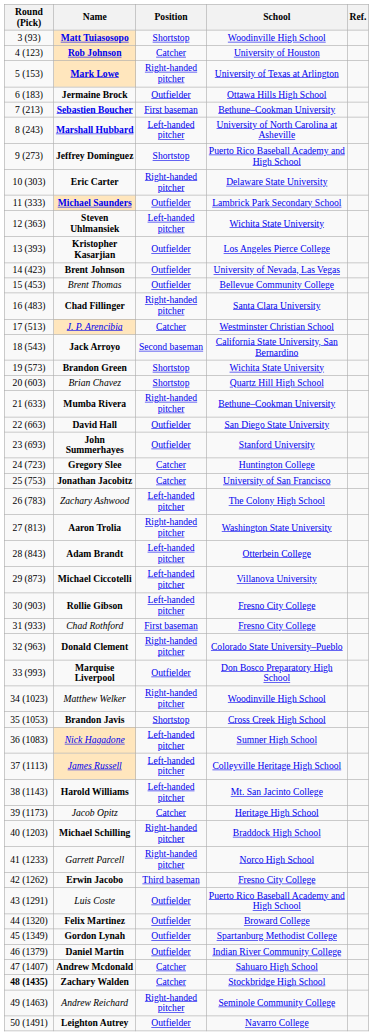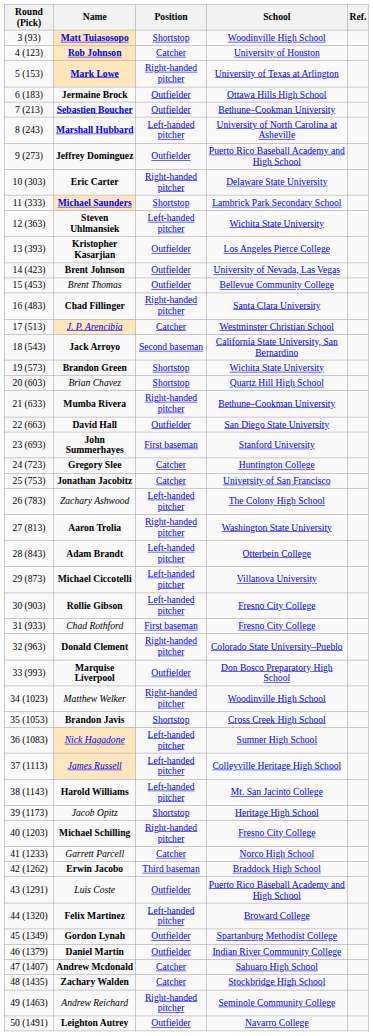Sebastien Boucher | Position: First baseman -> Outfielder
Jeffrey Dominguez | Position: Shortstop -> Outfielder
Michael Saunders | Position: Outfielder -> Shortstop
John Summerhayes | Position: Outfielder -> First baseman
Jacob Opitz | Position: Catcher -> Shortstop
Michael Schilling | School: Braddock High School -> Fresno City College
Garrett Parcell | Position: Right-handed pitcher -> Catcher
Erwin Jacobo | School: Fresno City College -> Braddock High School
Felix Martinez | Position: Outfielder -> Left-handed pitcher
Zachary Walden | Round (Pick): bold -> normal
